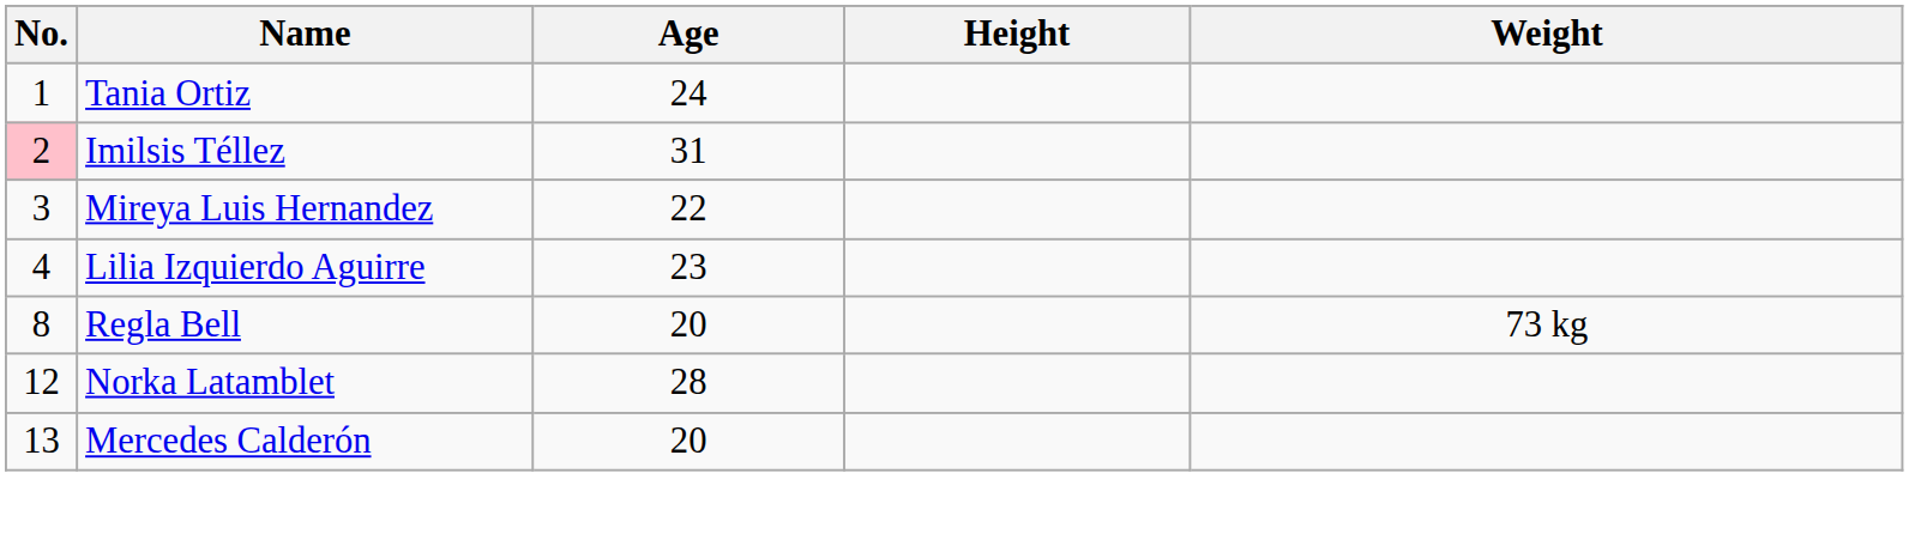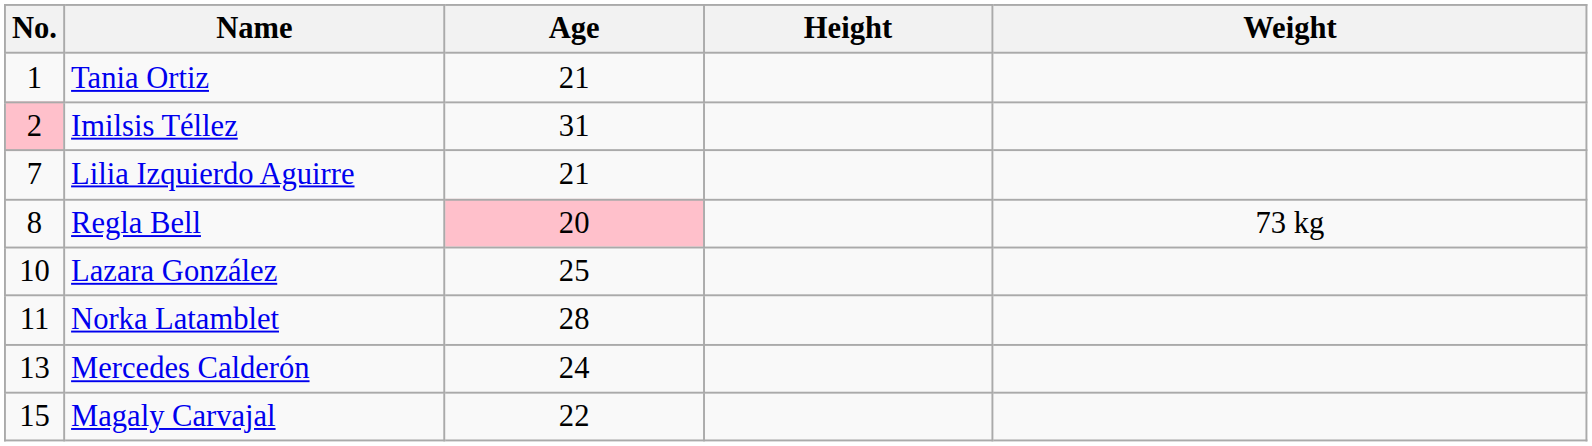Tania Ortiz | Age: 24 -> 21
- row: 3 | Mireya Luis Hernandez | 22
Lilia Izquierdo Aguirre | No.: 4 -> 7
Lilia Izquierdo Aguirre | Age: 23 -> 21
Regla Bell | Age: no background -> pink background
+ row: 10 | Lazara González | 25
Norka Latamblet | No.: 12 -> 11
Mercedes Calderón | Age: 20 -> 24
+ row: 15 | Magaly Carvajal | 22
